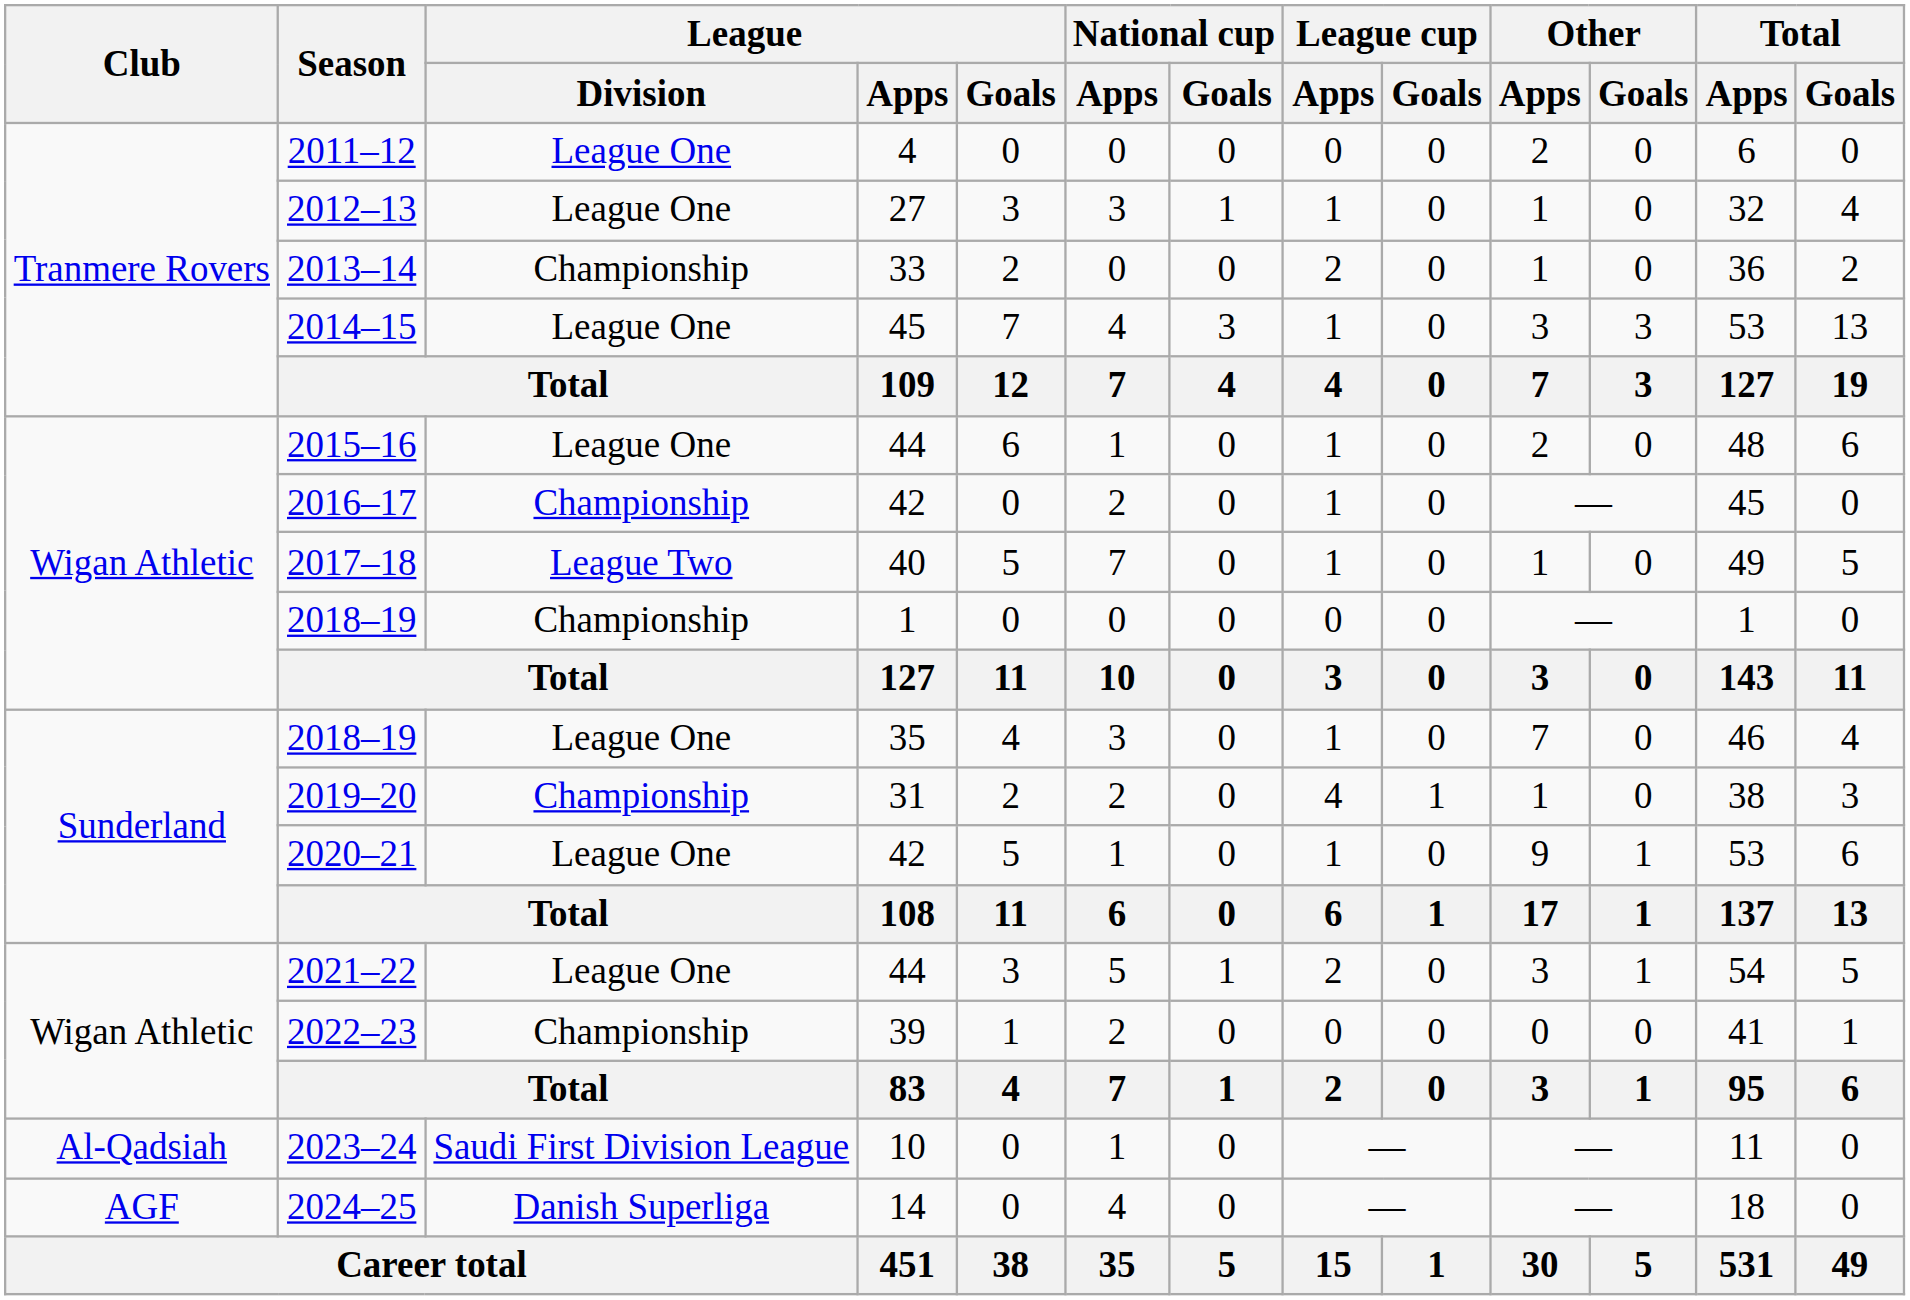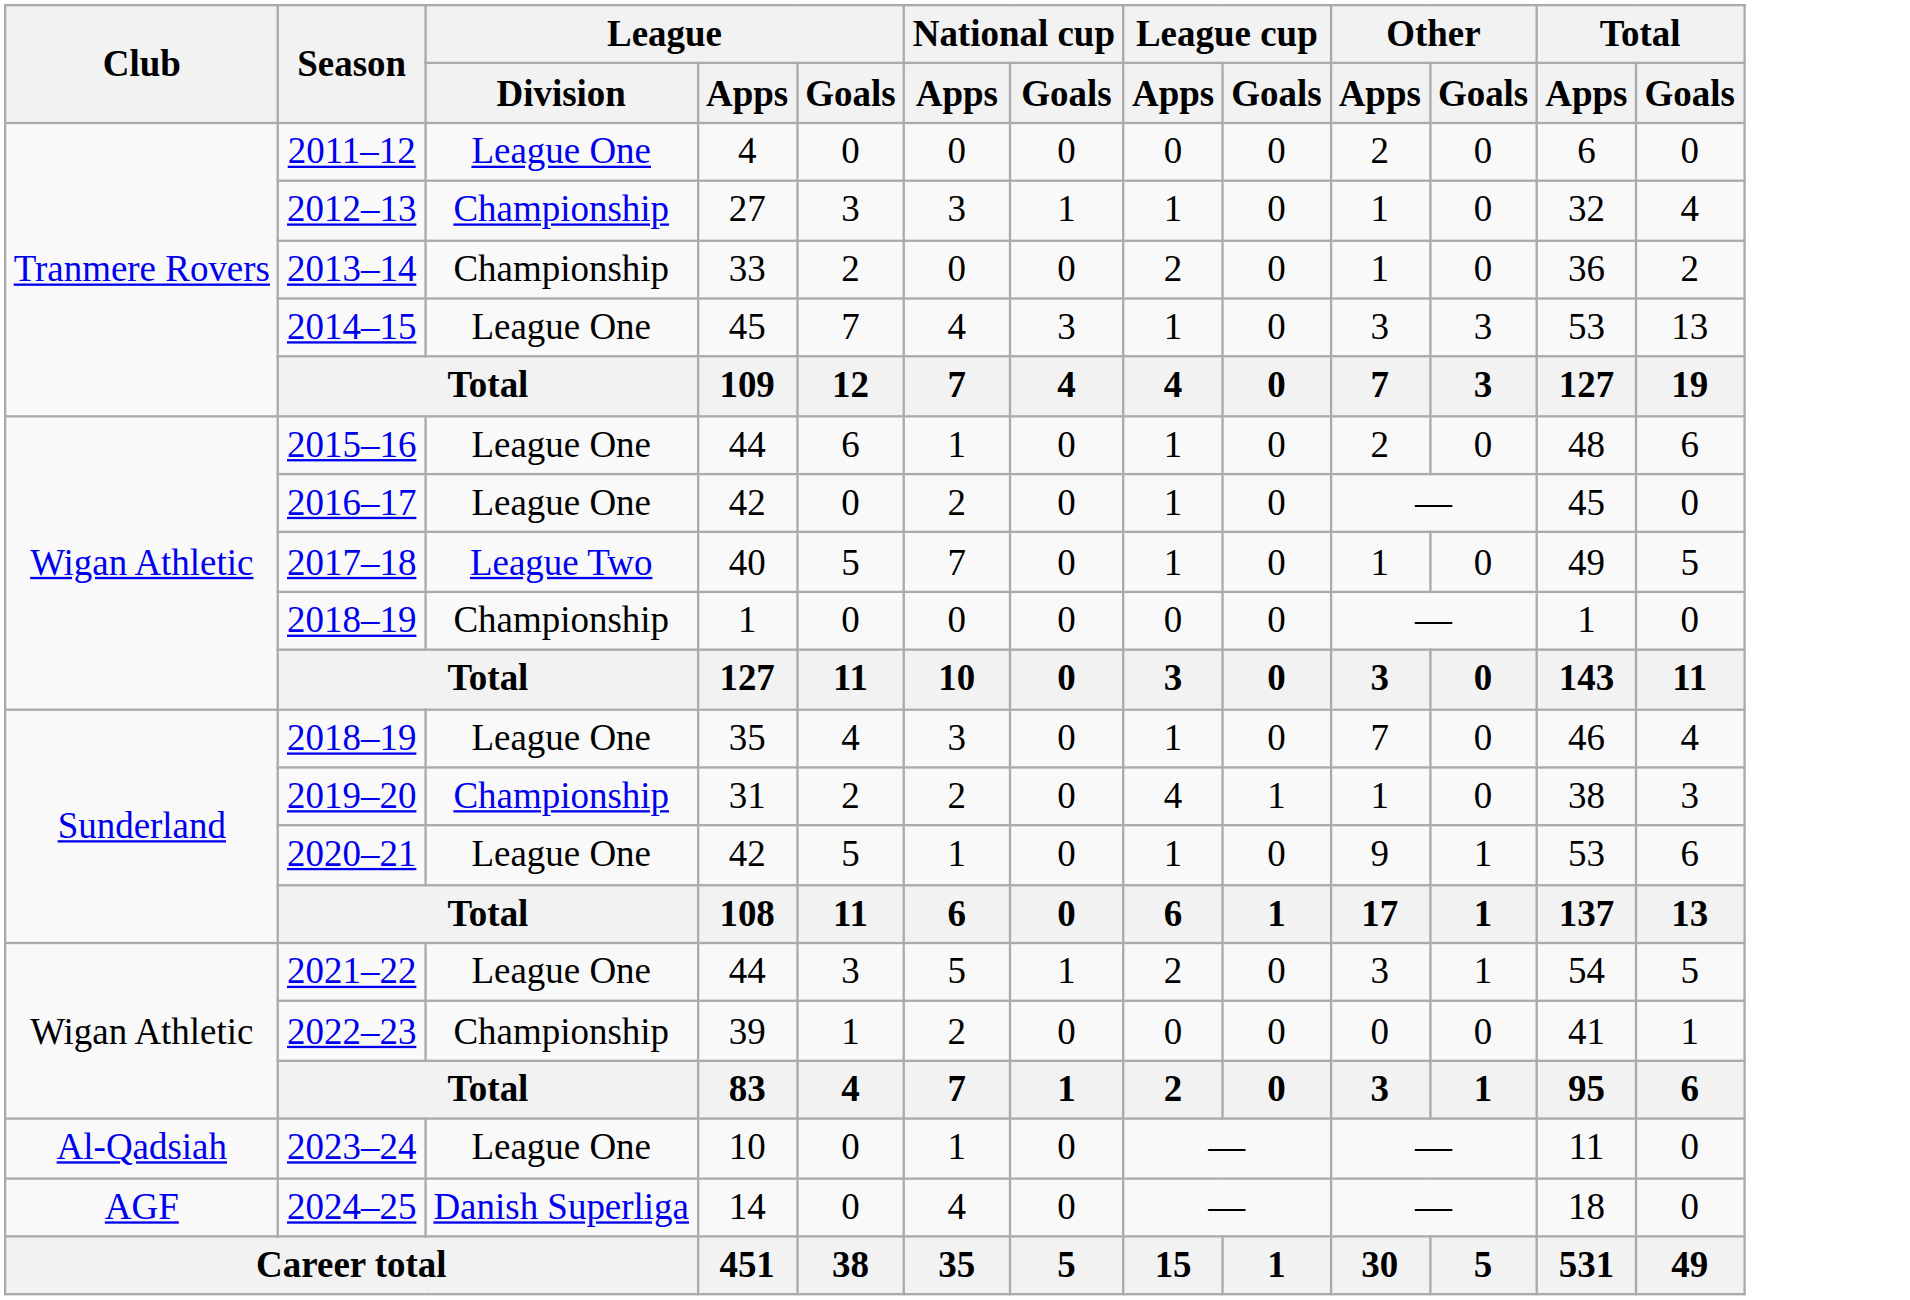2012–13 | League / Division: League One -> Championship
2016–17 | League / Division: Championship -> League One
2023–24 | League / Division: Saudi First Division League -> League One
